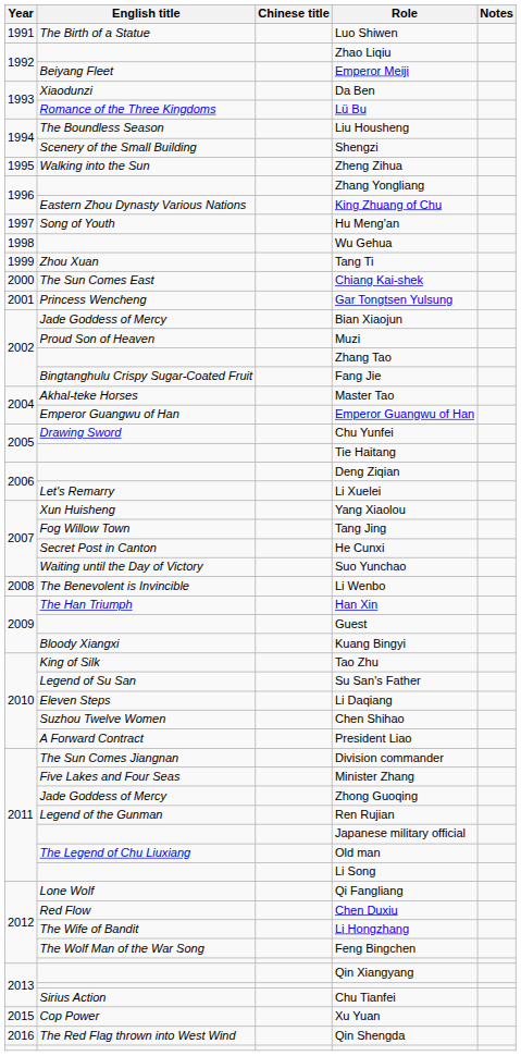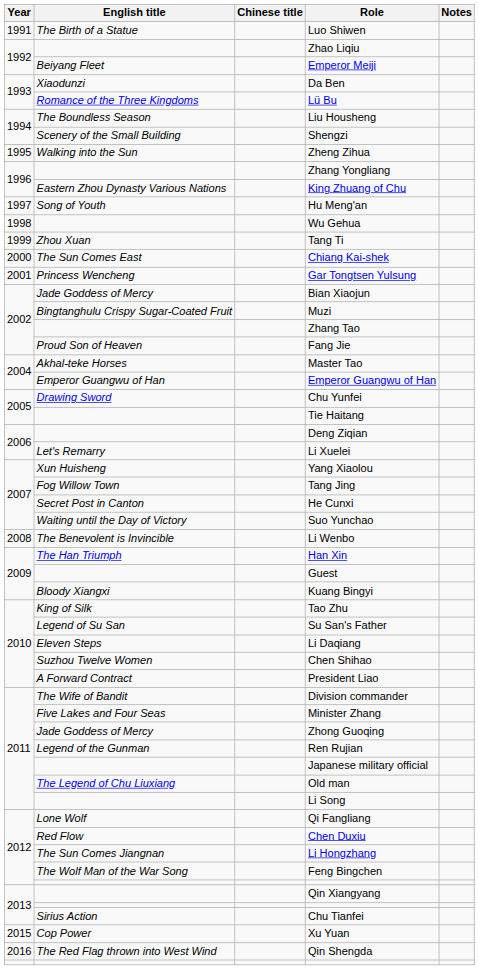Muzi | English title: Proud Son of Heaven -> Bingtanghulu Crispy Sugar-Coated Fruit
Fang Jie | English title: Bingtanghulu Crispy Sugar-Coated Fruit -> Proud Son of Heaven
Division commander | English title: The Sun Comes Jiangnan -> The Wife of Bandit
Li Hongzhang | English title: The Wife of Bandit -> The Sun Comes Jiangnan
